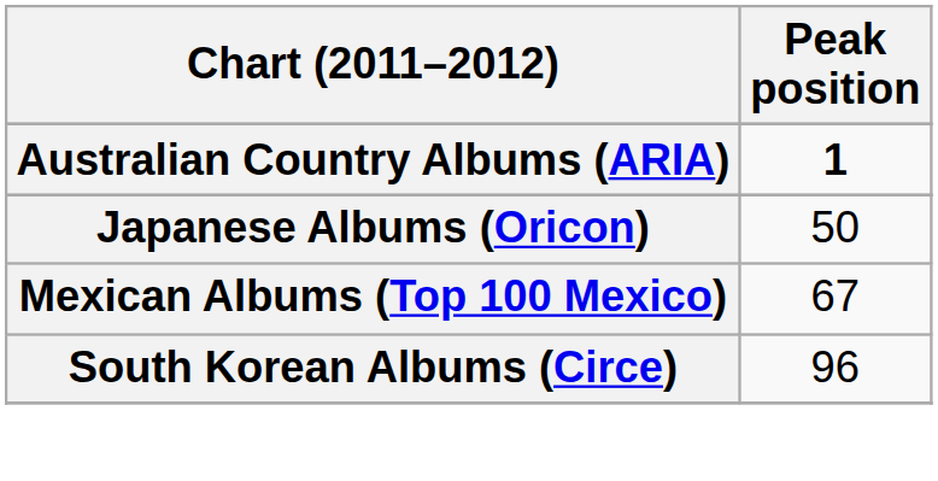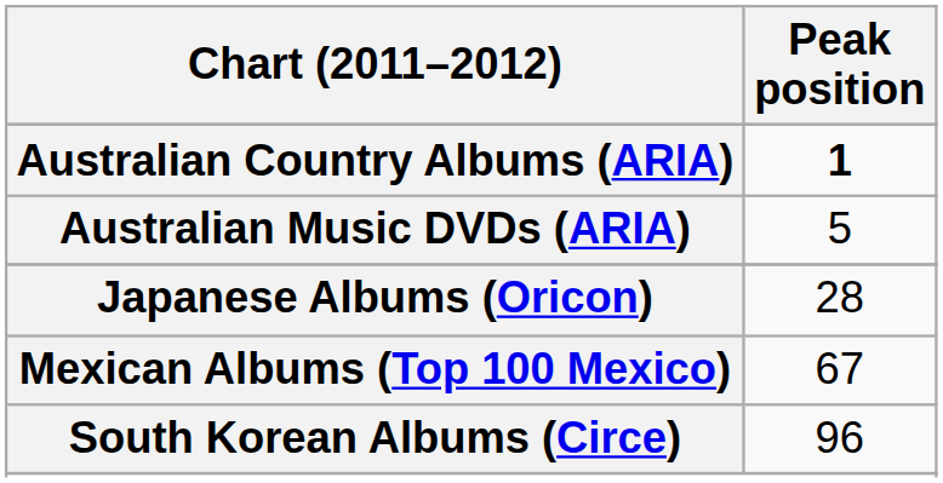+ row: Australian Music DVDs (ARIA) | 5
Japanese Albums (Oricon) | Peak position: 50 -> 28
